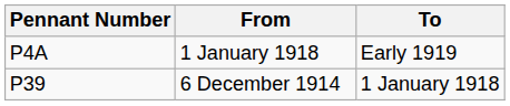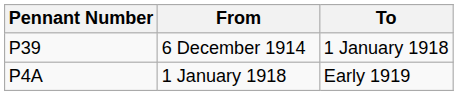rows swapped: P39 <-> P4A
